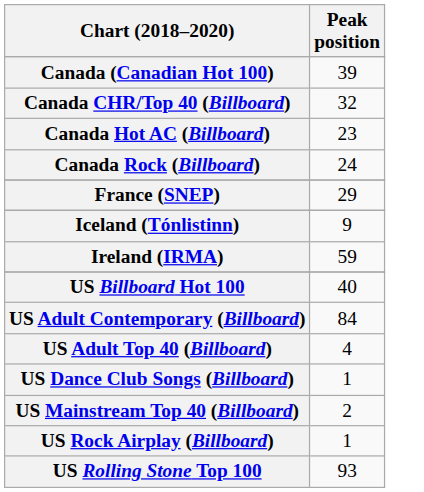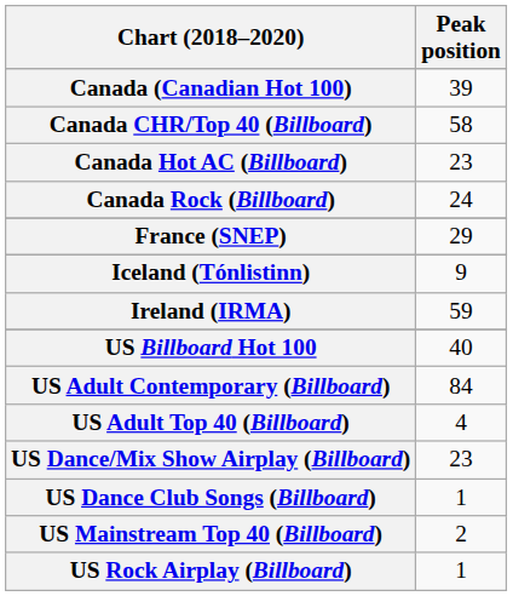Canada CHR/Top 40 (Billboard) | Peak position: 32 -> 58
+ row: US Dance/Mix Show Airplay (Billboard) | 23
- row: US Rolling Stone Top 100 | 93
